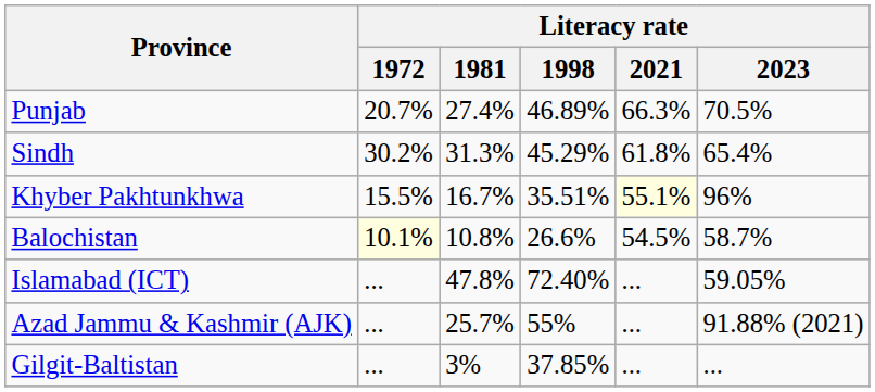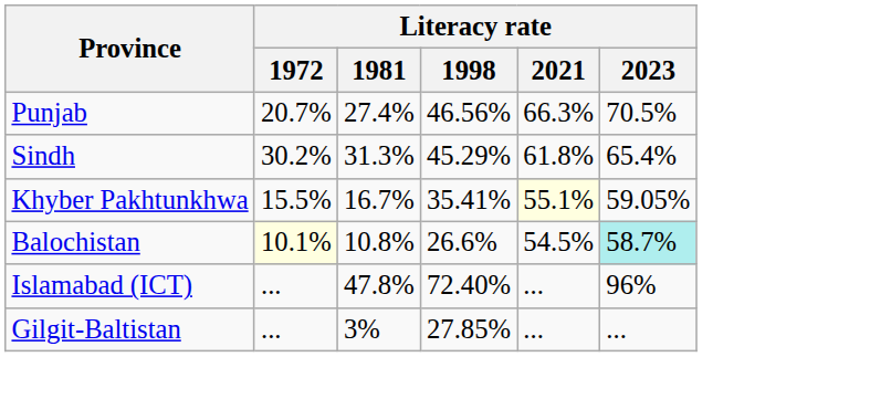Punjab | Literacy rate / 1998: 46.89% -> 46.56%
Khyber Pakhtunkhwa | Literacy rate / 1998: 35.51% -> 35.41%
Khyber Pakhtunkhwa | Literacy rate / 2023: 96% -> 59.05%
Balochistan | Literacy rate / 2023: no background -> paleturquoise background
Islamabad (ICT) | Literacy rate / 2023: 59.05% -> 96%
- row: Azad Jammu & Kashmir (AJK) | ... | 25.7% | 55% | ... | 91.88% (2021)
Gilgit-Baltistan | Literacy rate / 1998: 37.85% -> 27.85%
